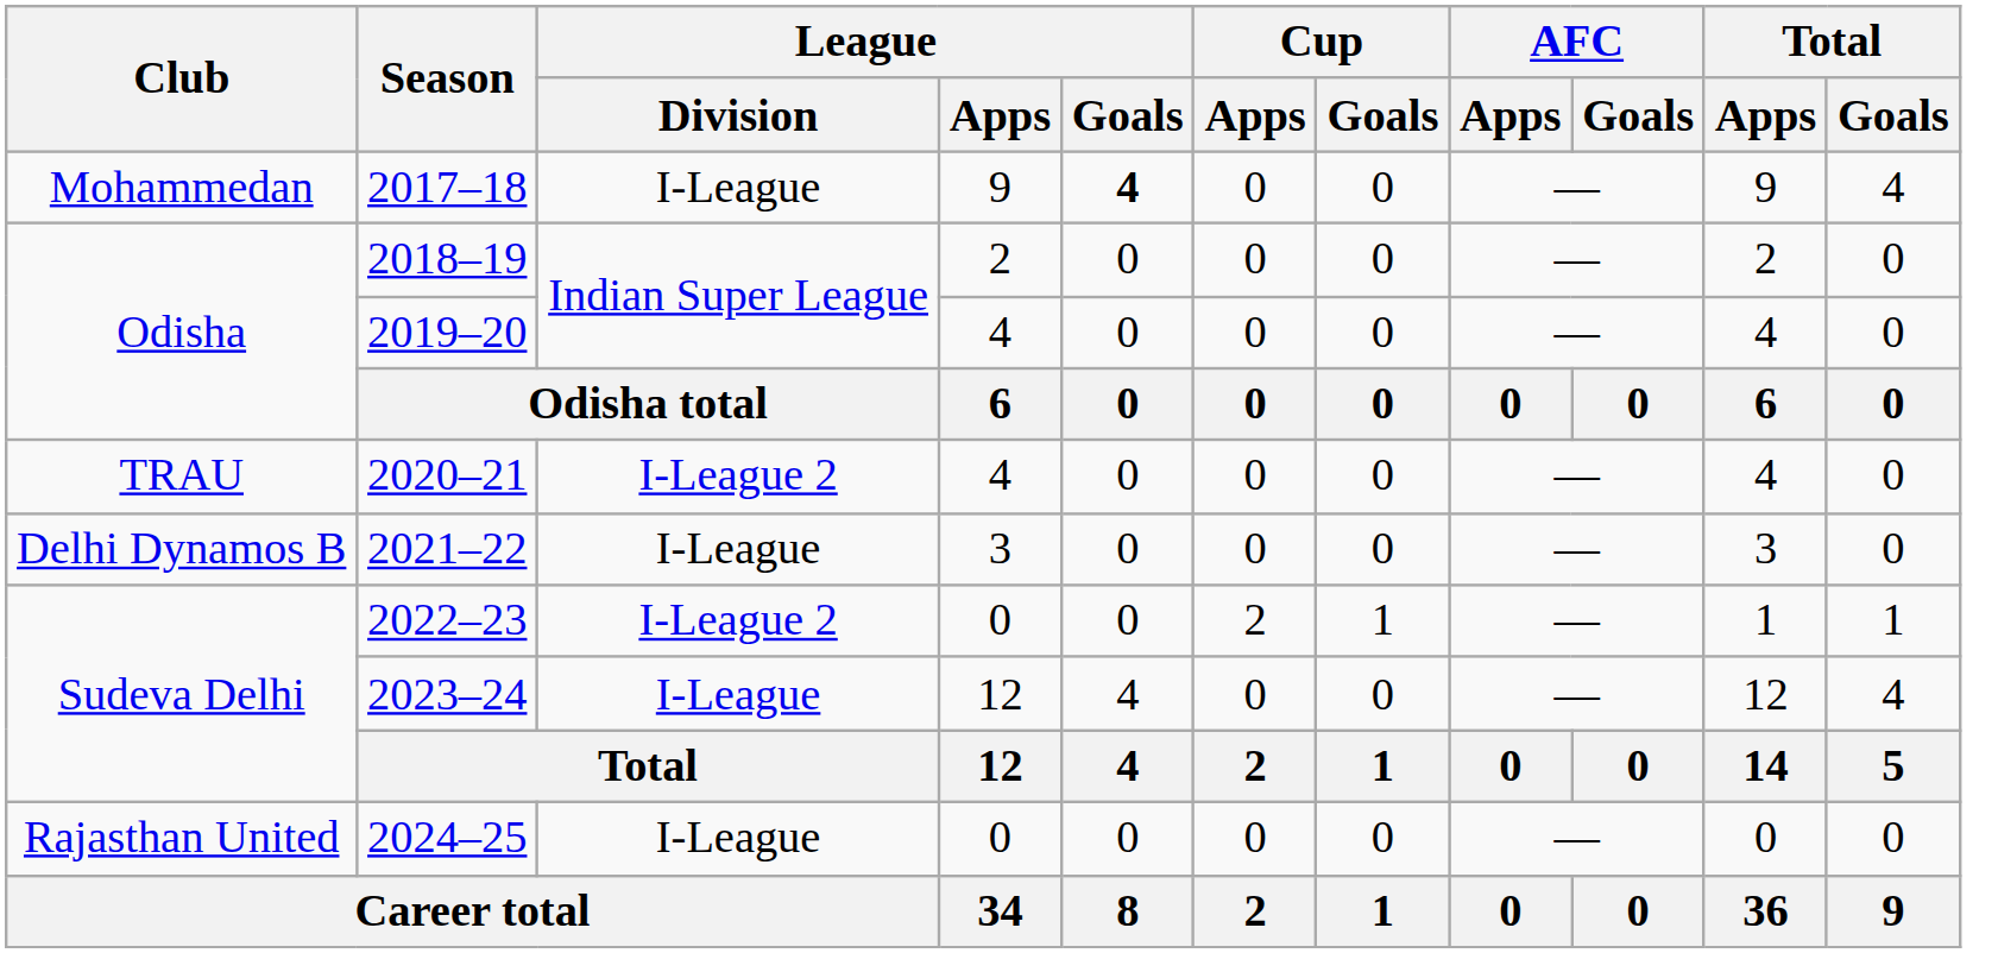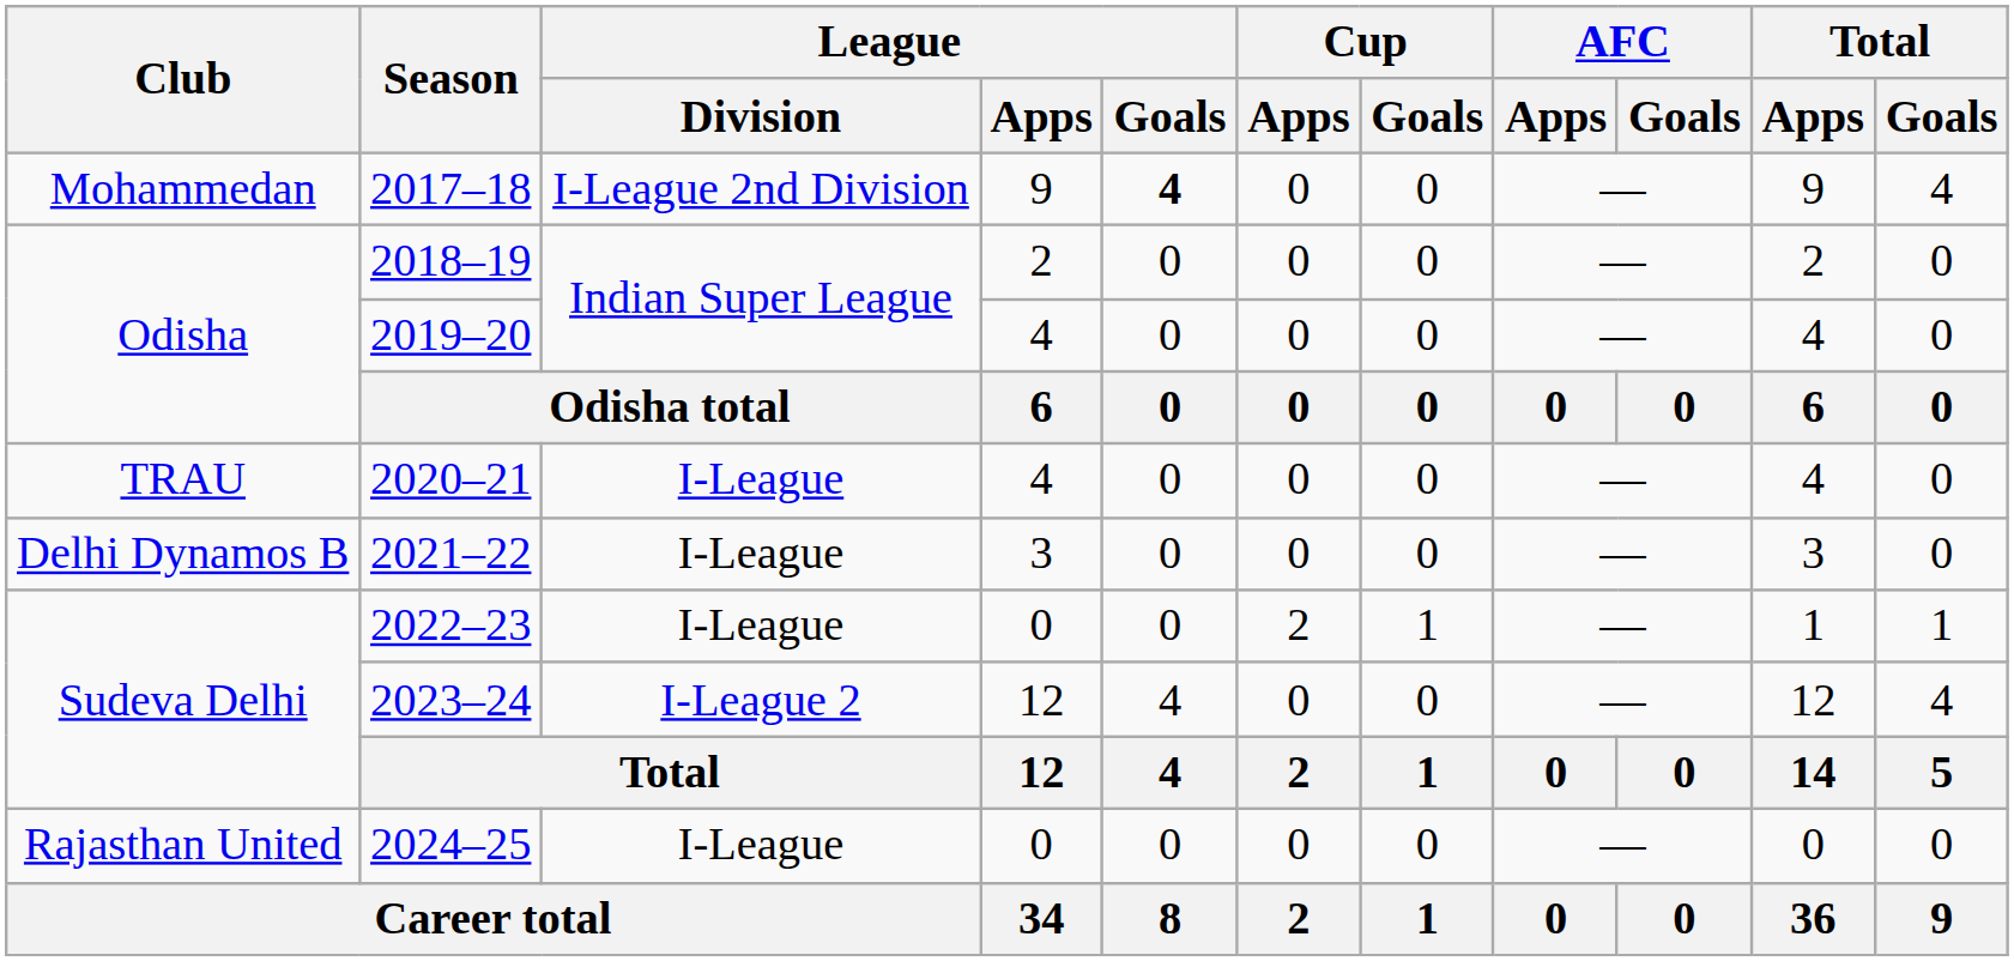2017–18 | League / Division: I-League -> I-League 2nd Division
2020–21 | League / Division: I-League 2 -> I-League
2022–23 | League / Division: I-League 2 -> I-League
2023–24 | League / Division: I-League -> I-League 2
